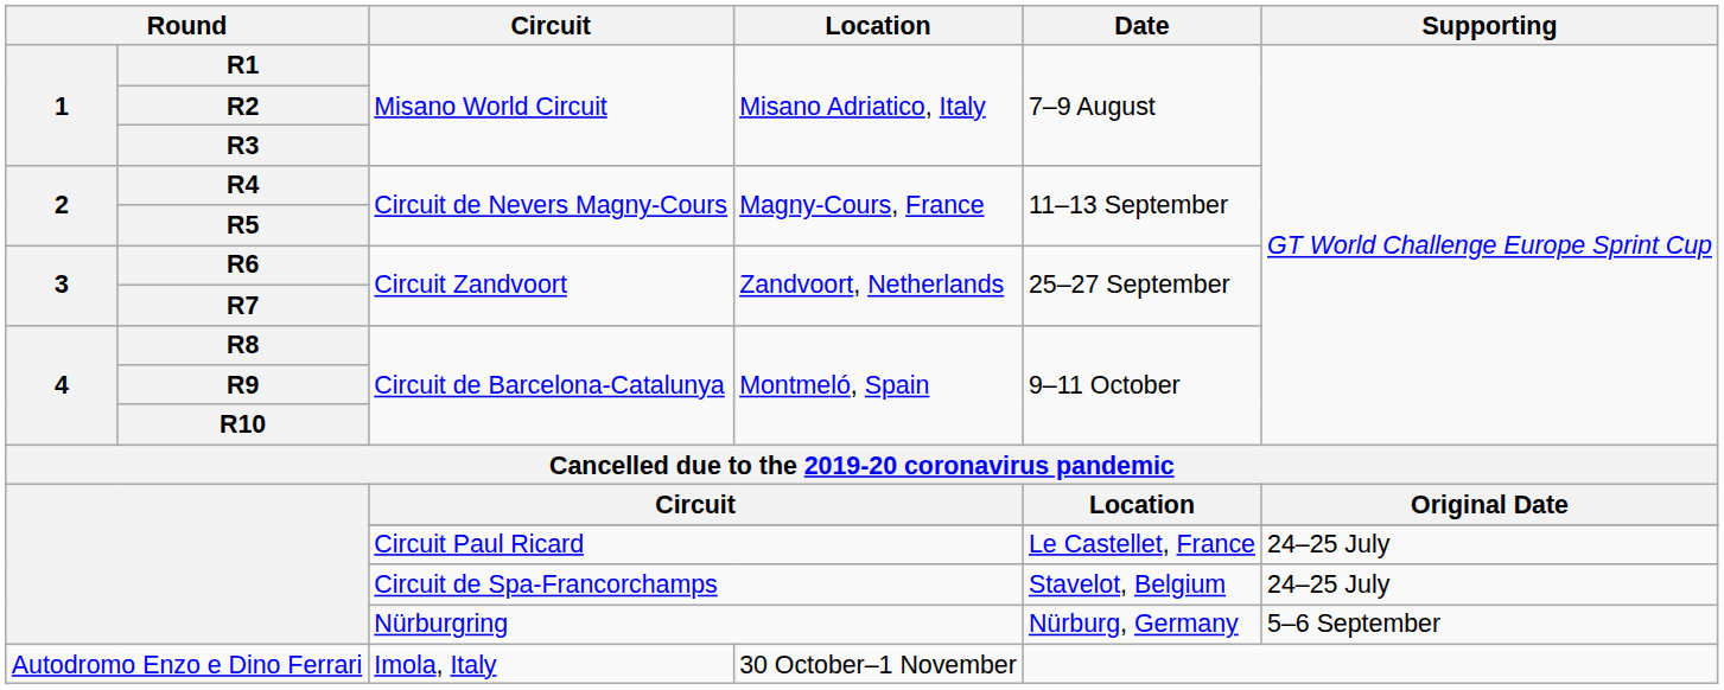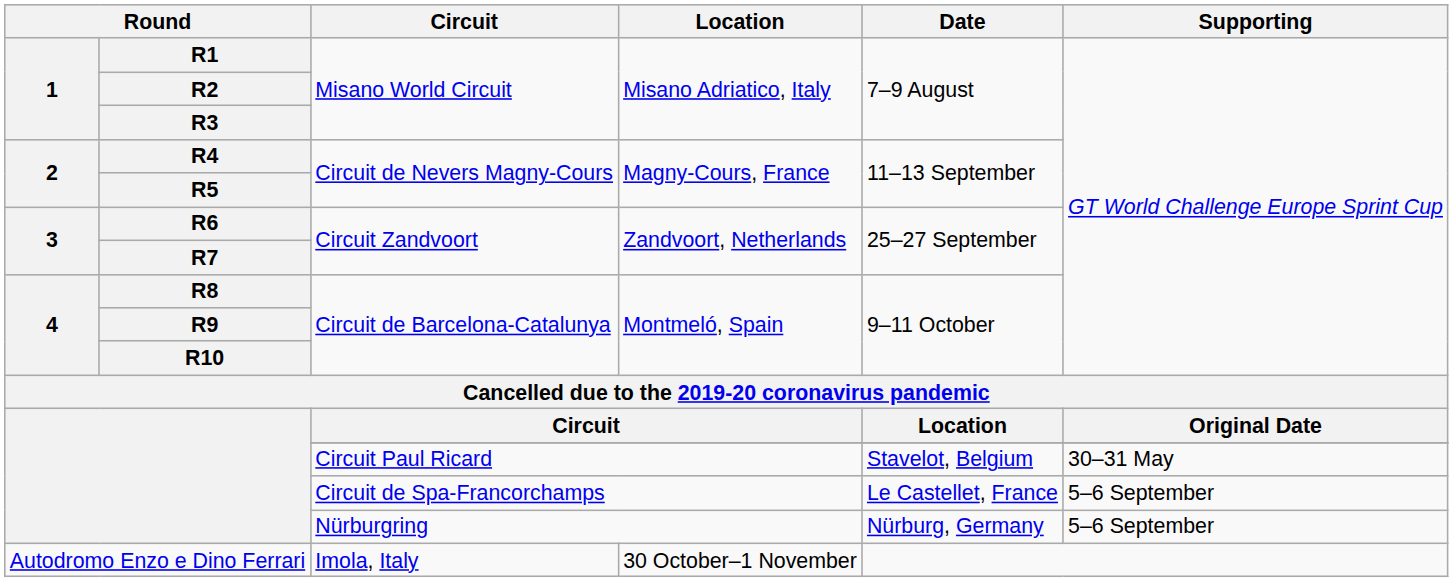Circuit Paul Ricard | Date: Le Castellet, France -> Stavelot, Belgium
Circuit Paul Ricard | Supporting: 24–25 July -> 30–31 May
Circuit de Spa-Francorchamps | Date: Stavelot, Belgium -> Le Castellet, France
Circuit de Spa-Francorchamps | Supporting: 24–25 July -> 5–6 September
